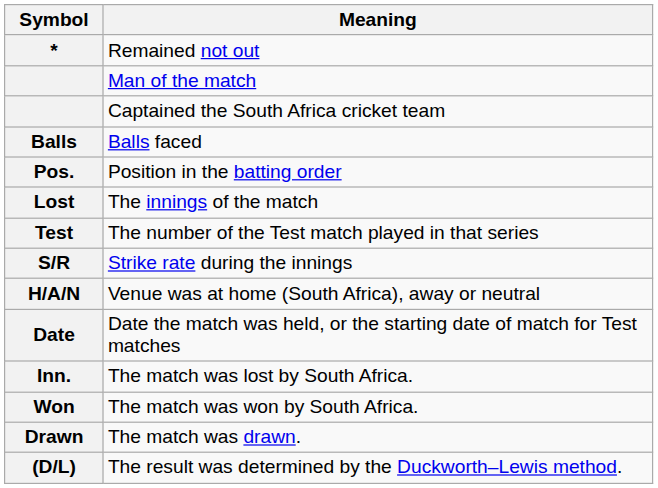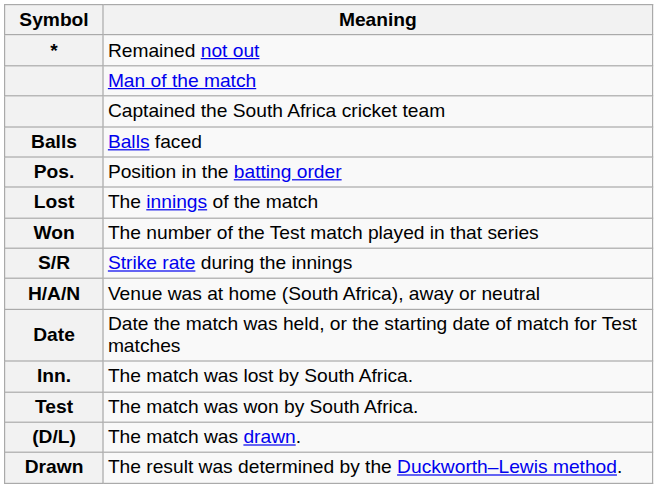The number of the Test match played in that series | Symbol: Test -> Won
The match was won by South Africa. | Symbol: Won -> Test
The match was drawn. | Symbol: Drawn -> (D/L)
The result was determined by the Duckworth–Lewis method. | Symbol: (D/L) -> Drawn
